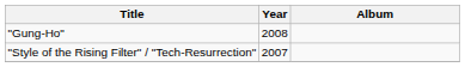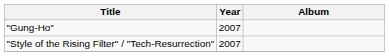"Gung-Ho" | Year: 2008 -> 2007
